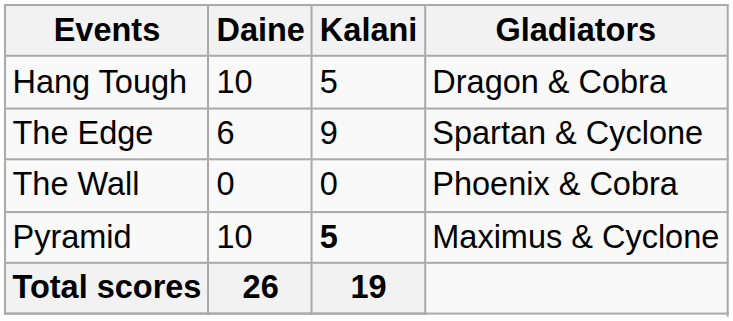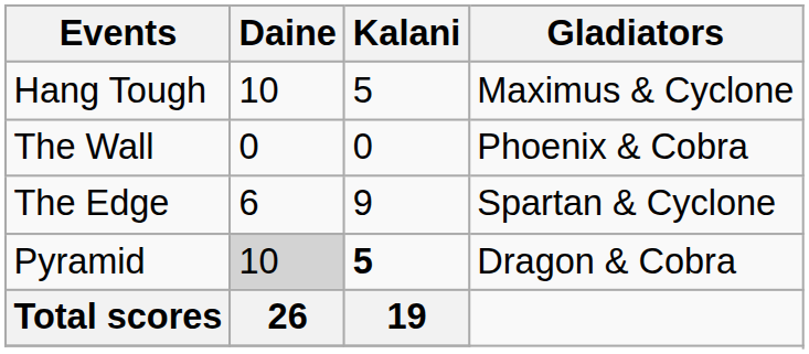Hang Tough | Gladiators: Dragon & Cobra -> Maximus & Cyclone
rows swapped: The Wall <-> The Edge
Pyramid | Daine: no background -> lightgrey background
Pyramid | Gladiators: Maximus & Cyclone -> Dragon & Cobra
